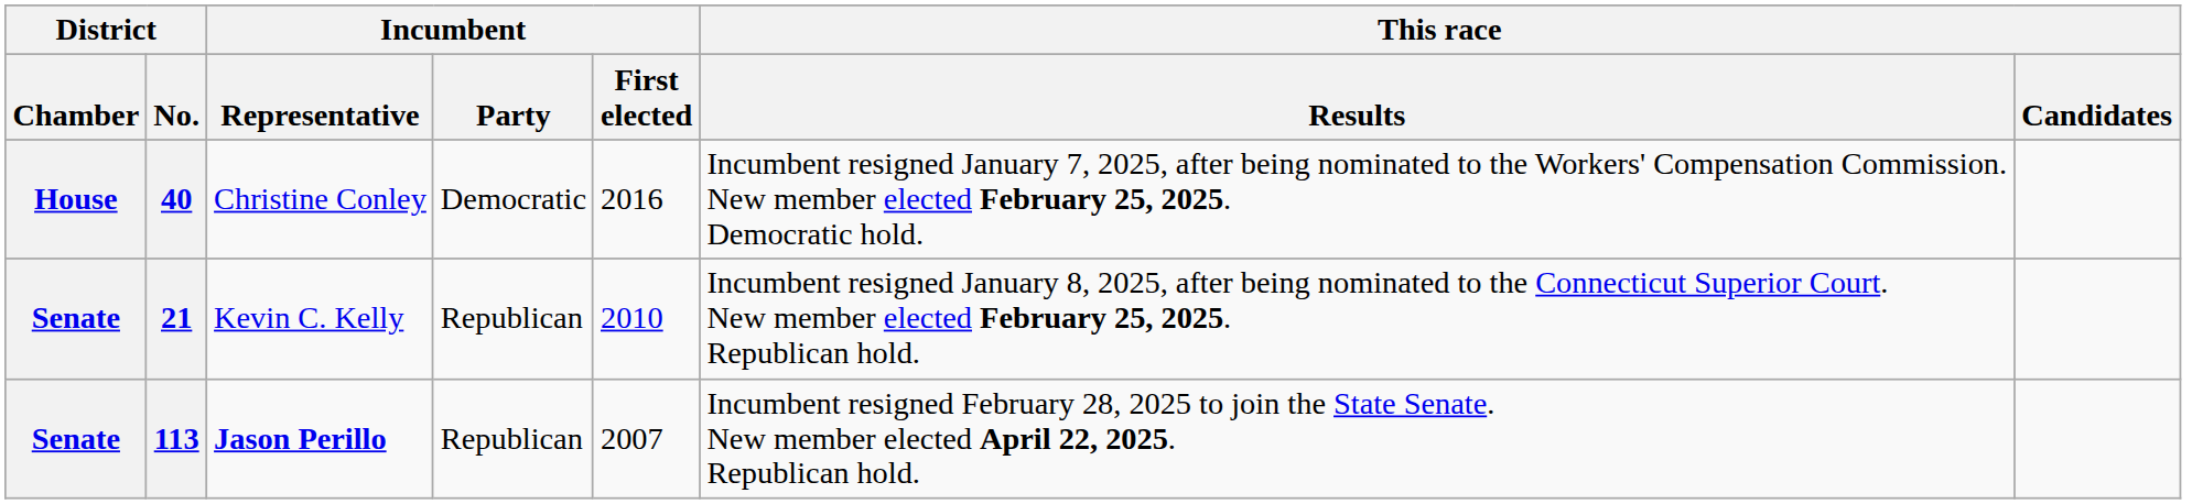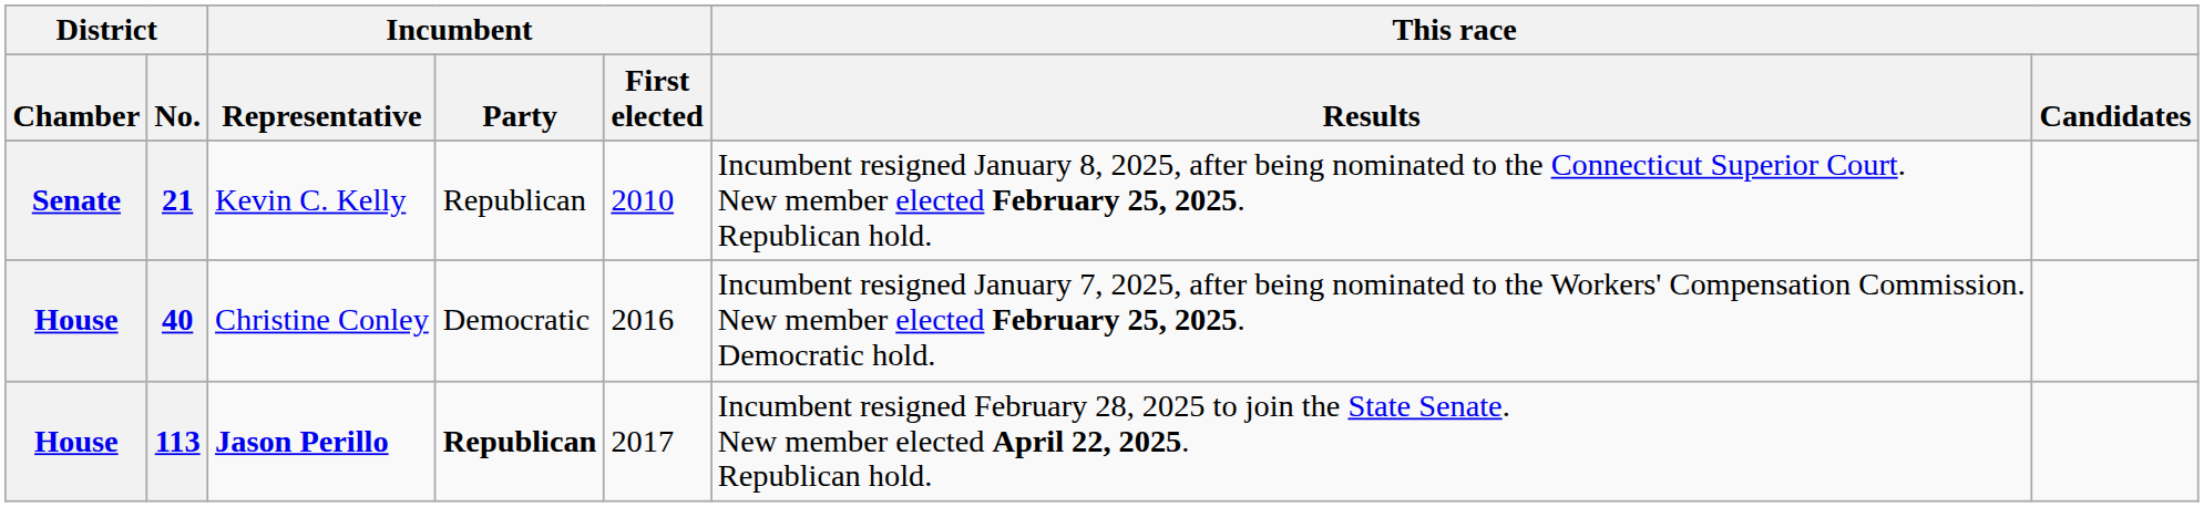rows swapped: 40 <-> 21
113 | District / Chamber: Senate -> House
113 | Incumbent / Party: normal -> bold
113 | Incumbent / First elected: 2007 -> 2017
